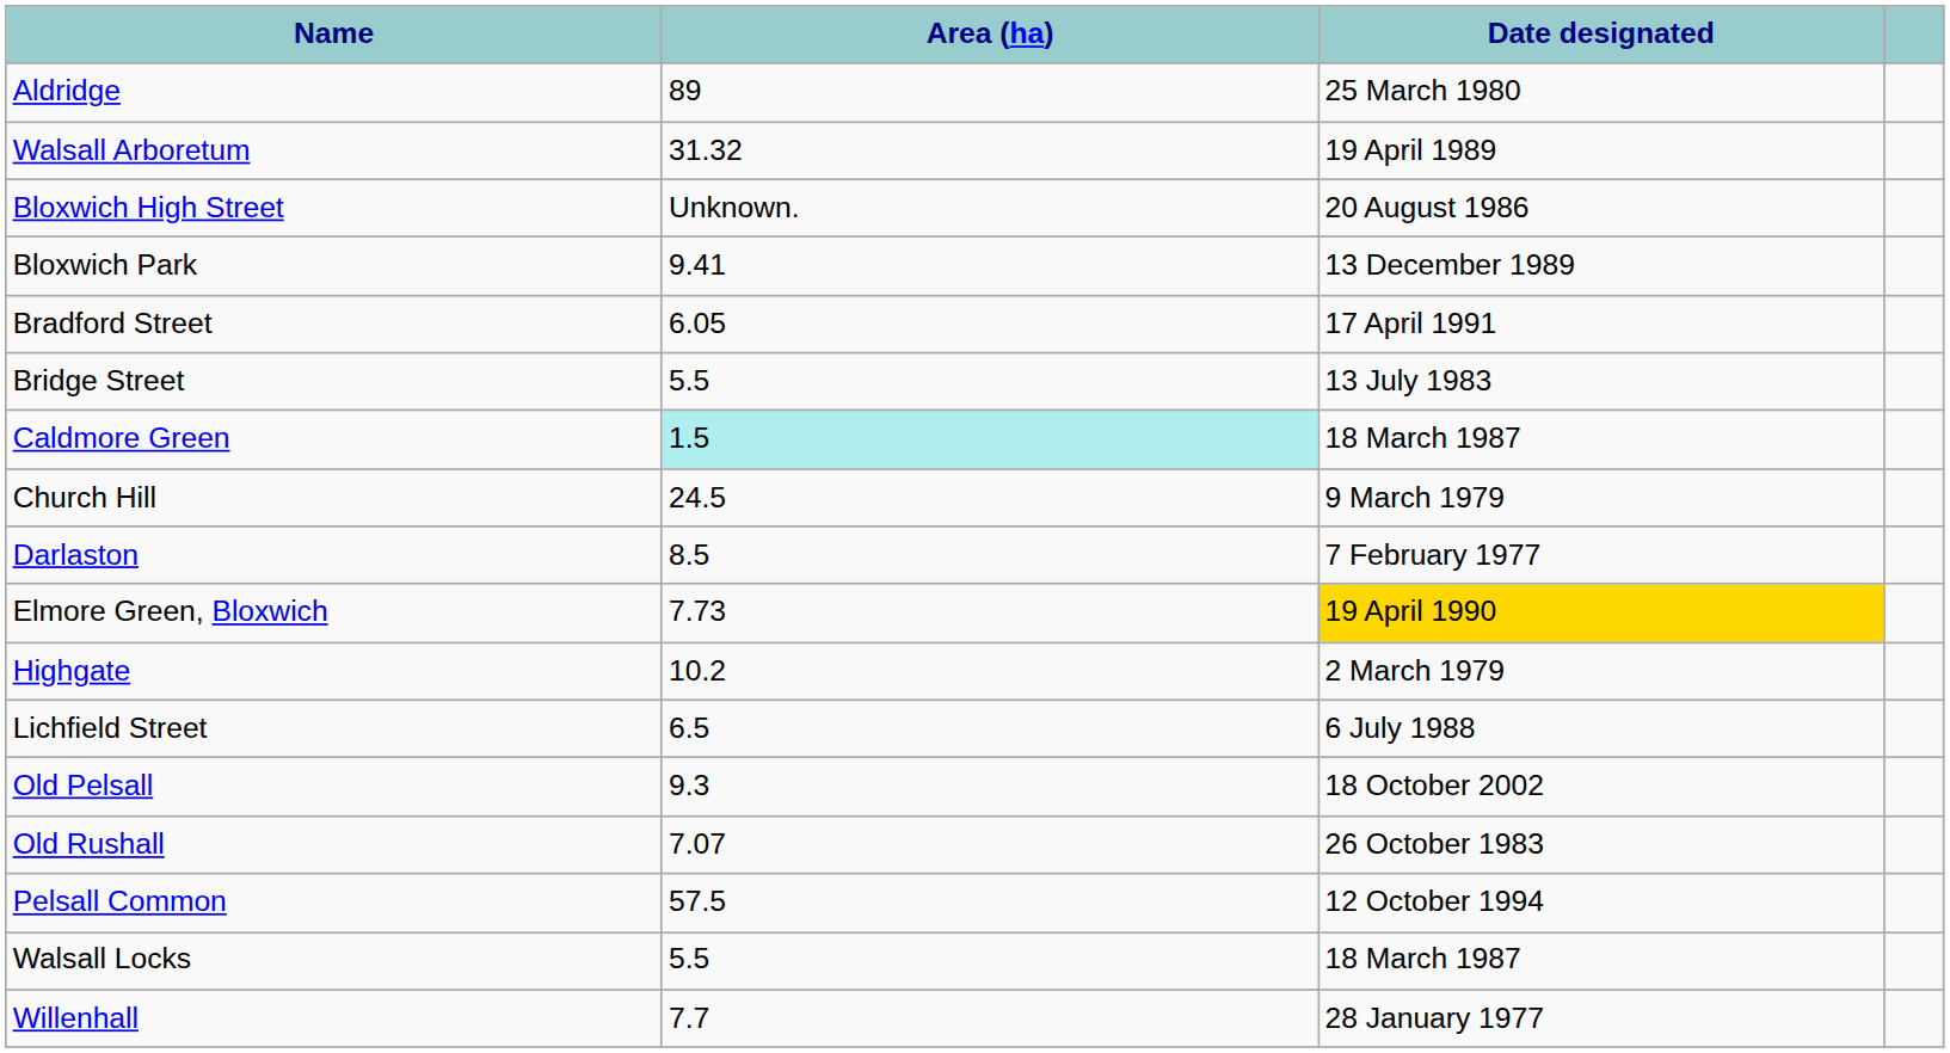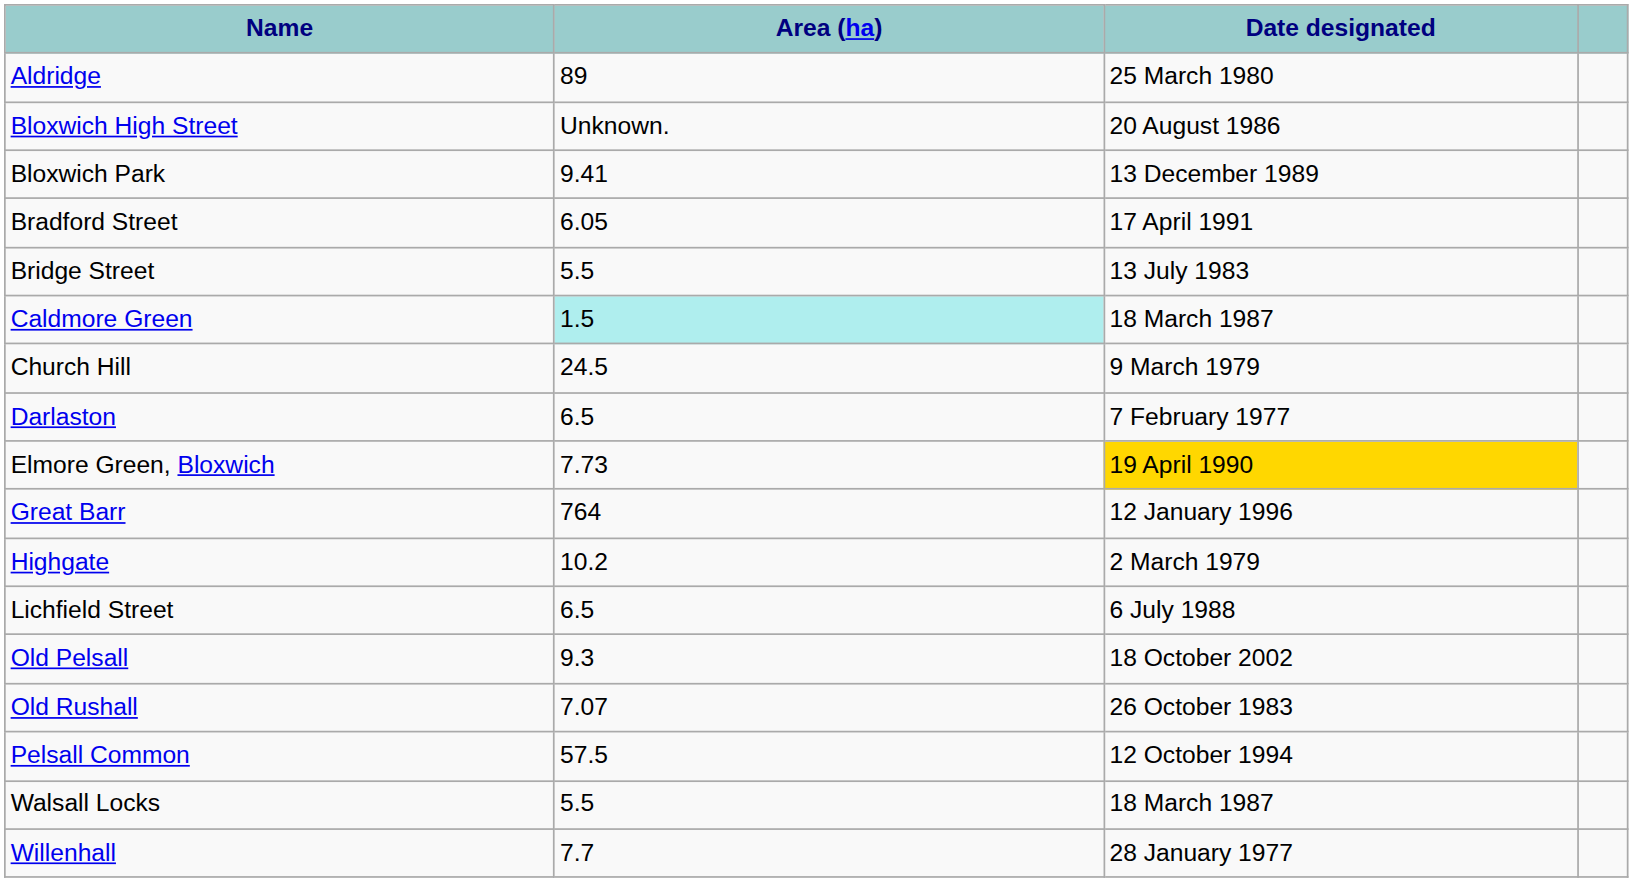- row: Walsall Arboretum | 31.32 | 19 April 1989
Darlaston | Area (ha): 8.5 -> 6.5
+ row: Great Barr | 764 | 12 January 1996
